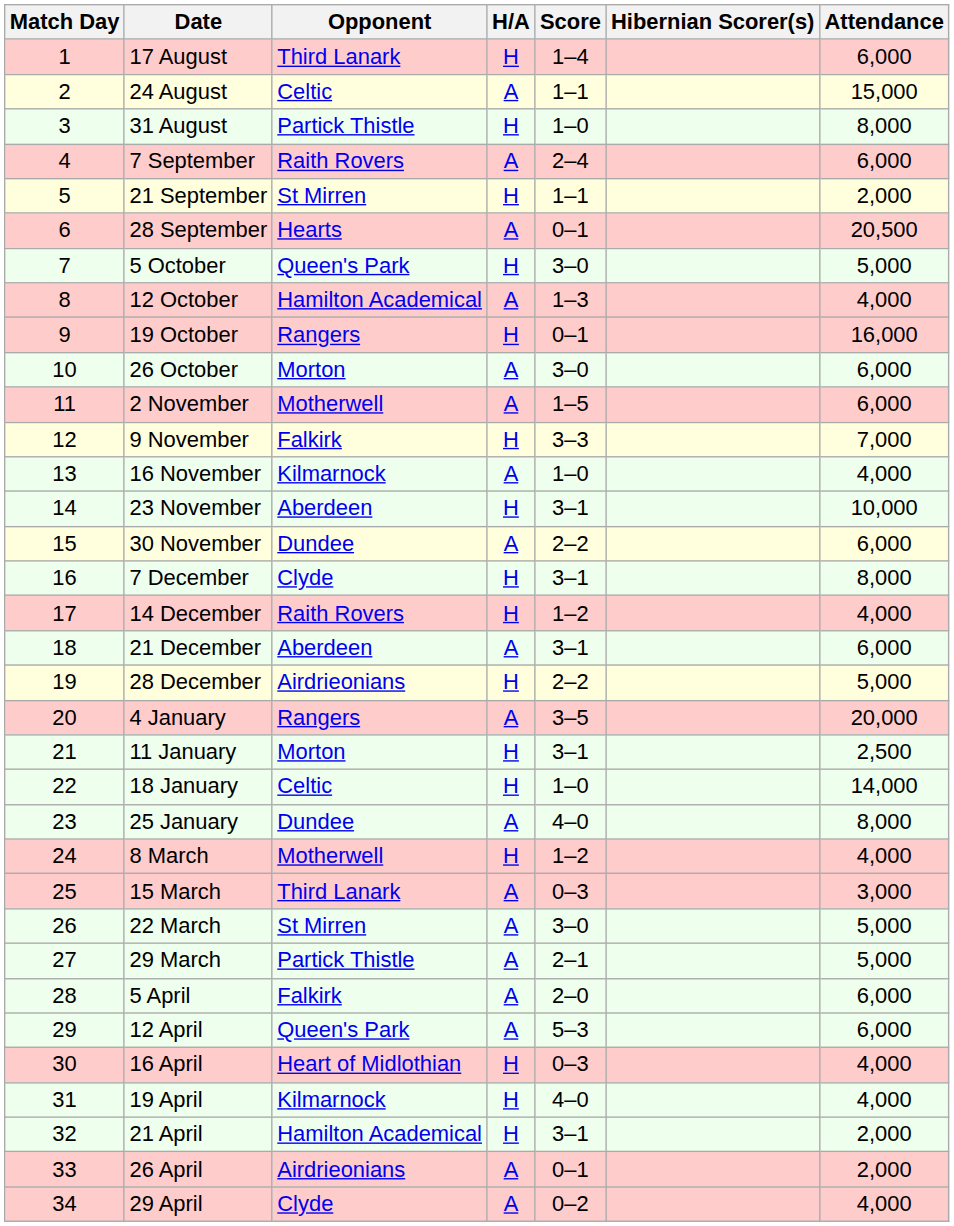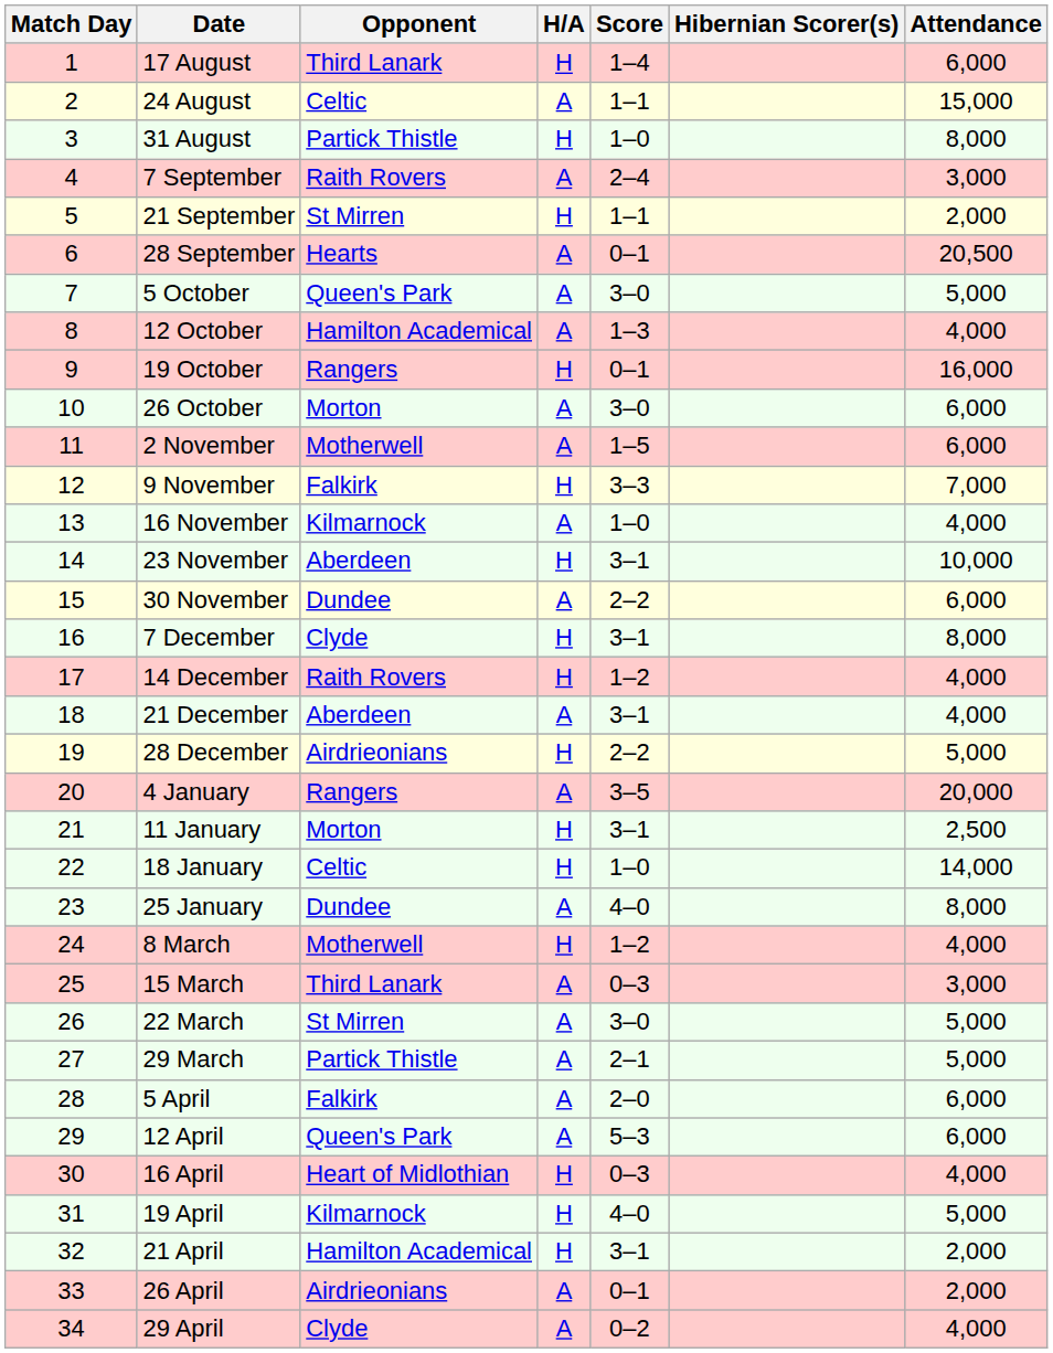7 September | Attendance: 6,000 -> 3,000
5 October | H/A: H -> A
21 December | Attendance: 6,000 -> 4,000
19 April | Attendance: 4,000 -> 5,000
